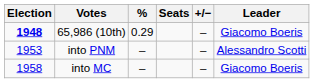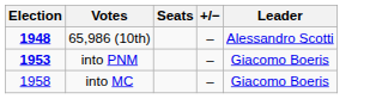- column: % | 0.29 | – | –
65,986 (10th) | Leader: Giacomo Boeris -> Alessandro Scotti
into PNM | Election: normal -> bold
into PNM | Leader: Alessandro Scotti -> Giacomo Boeris
